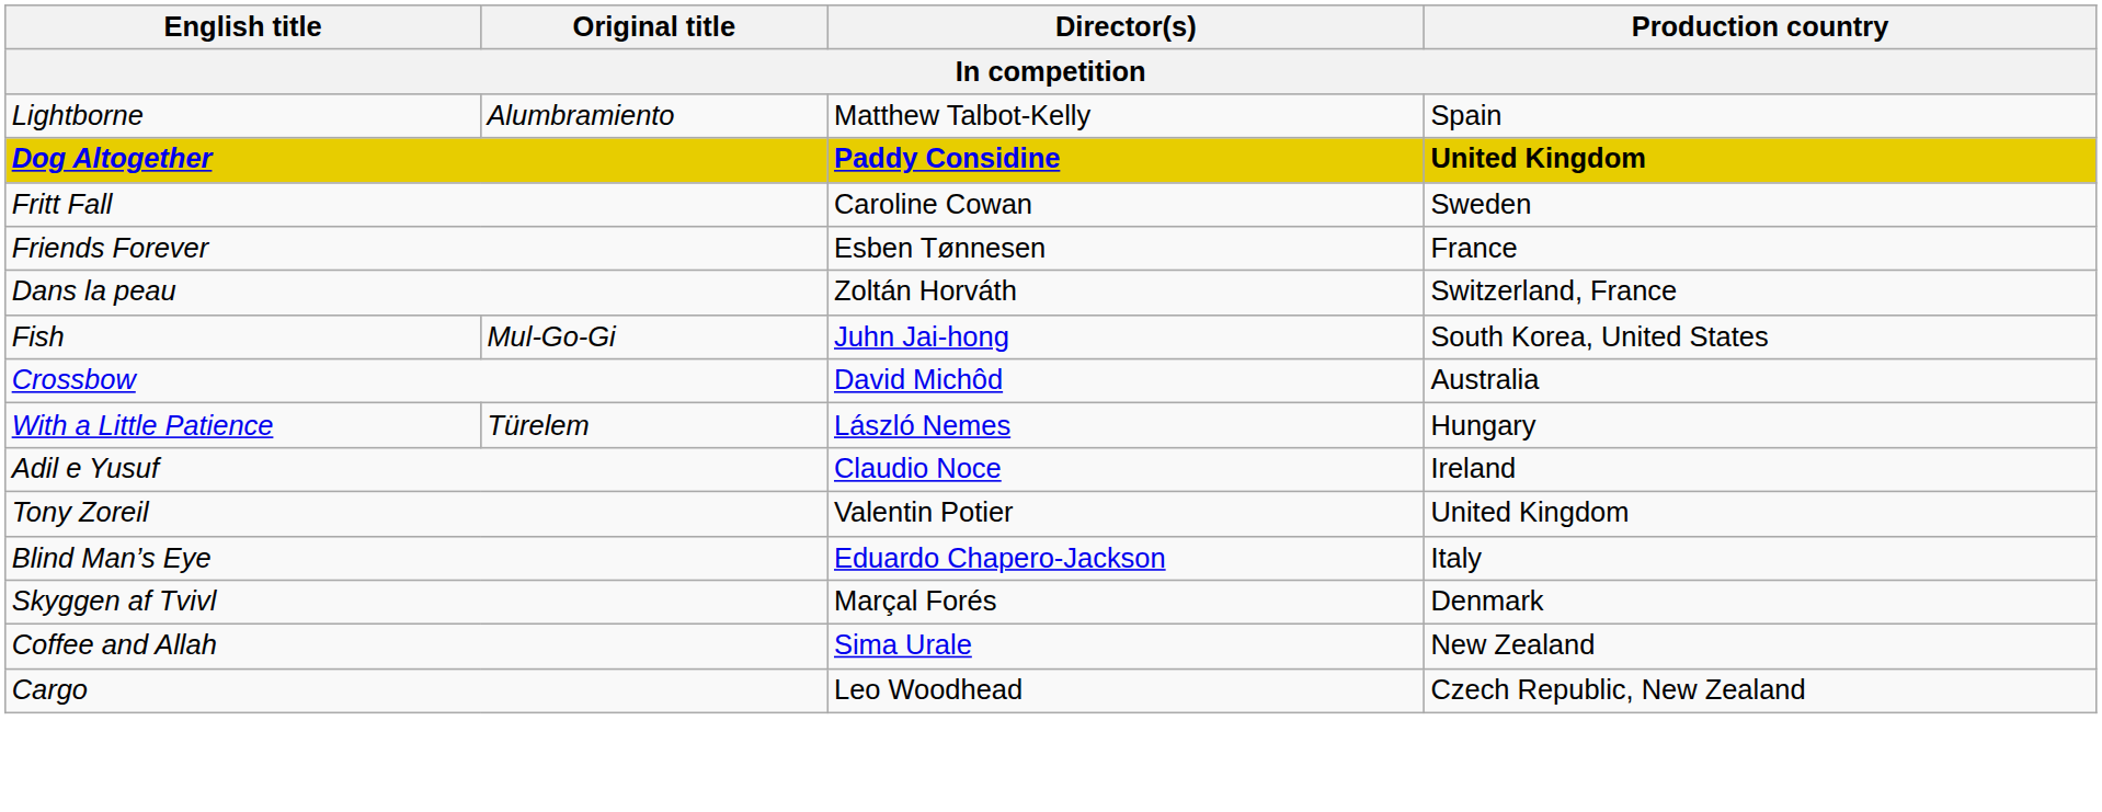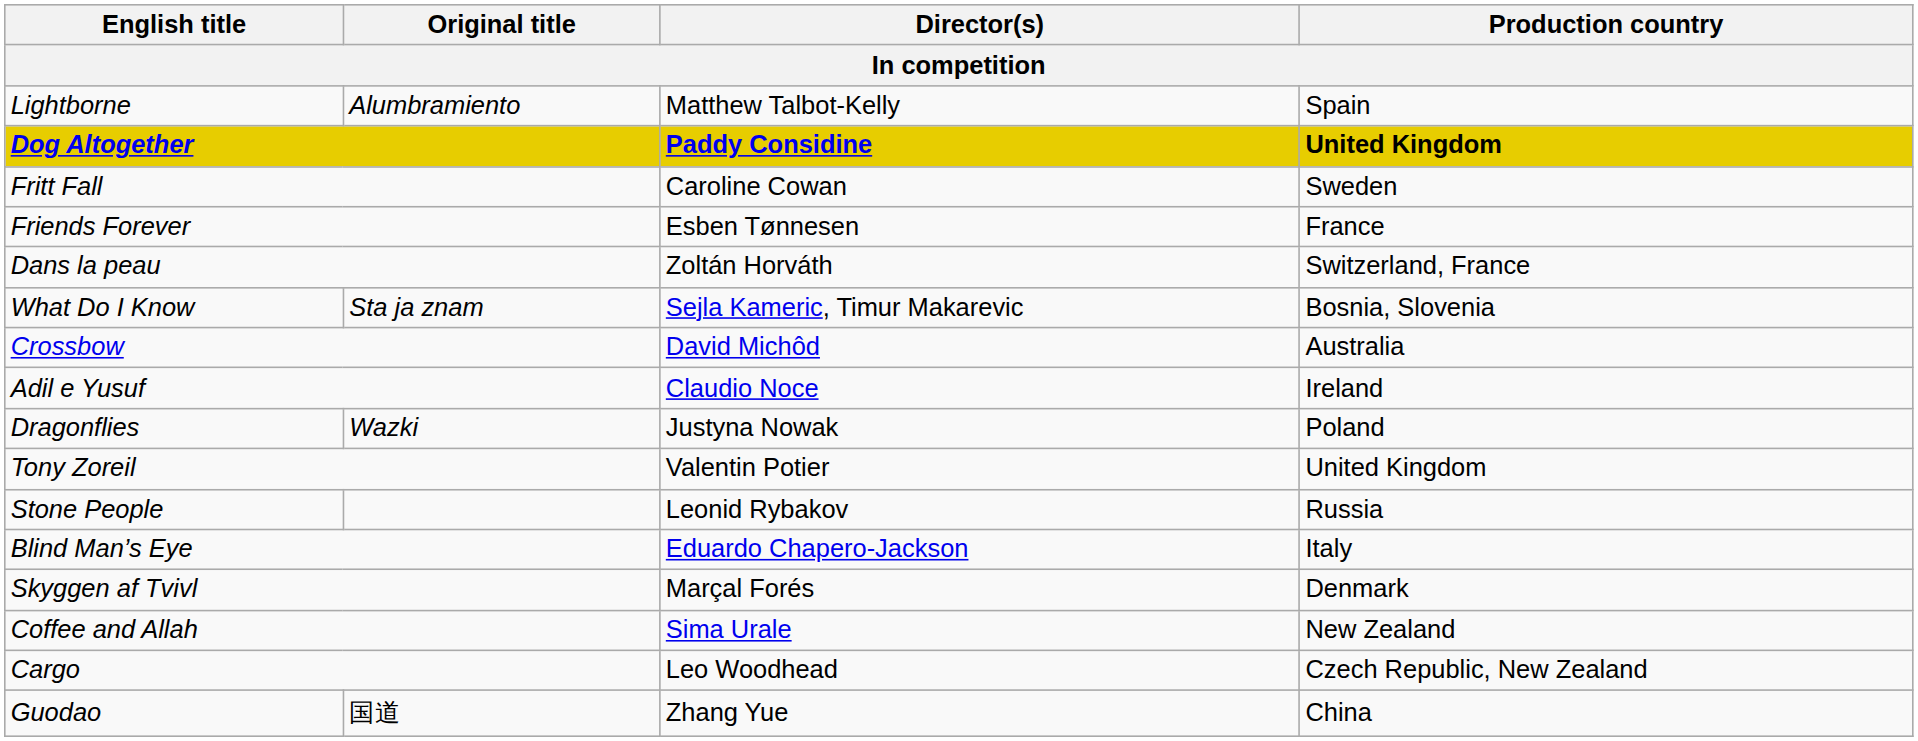- row: Fish | Mul-Go-Gi | Juhn Jai-hong | South Korea, United States
+ row: What Do I Know | Sta ja znam | Sejla Kameric, Timur Makarevic | Bosnia, Slovenia
- row: With a Little Patience | Türelem | László Nemes | Hungary
+ row: Dragonflies | Wazki | Justyna Nowak | Poland
+ row: Stone People | Leonid Rybakov | Russia
+ row: Guodao | 国道 | Zhang Yue | China
